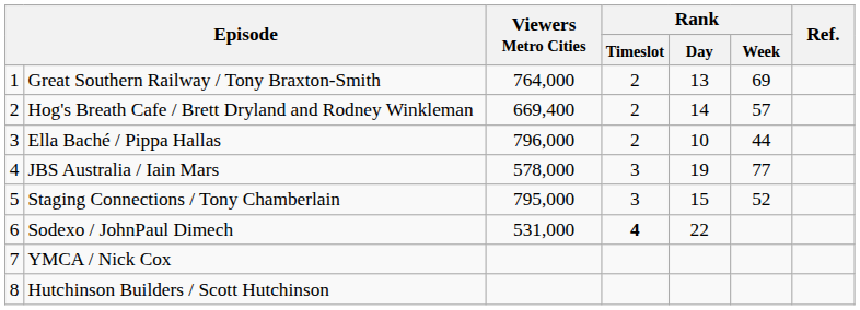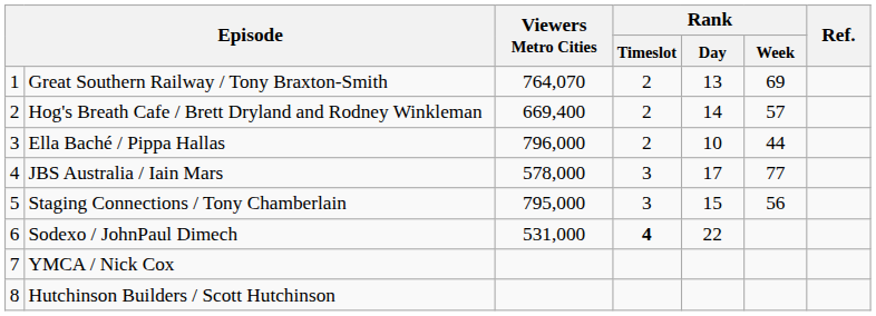Great Southern Railway / Tony Braxton-Smith | Viewers Metro Cities: 764,000 -> 764,070
JBS Australia / Iain Mars | Rank / Day: 19 -> 17
Staging Connections / Tony Chamberlain | Rank / Week: 52 -> 56
